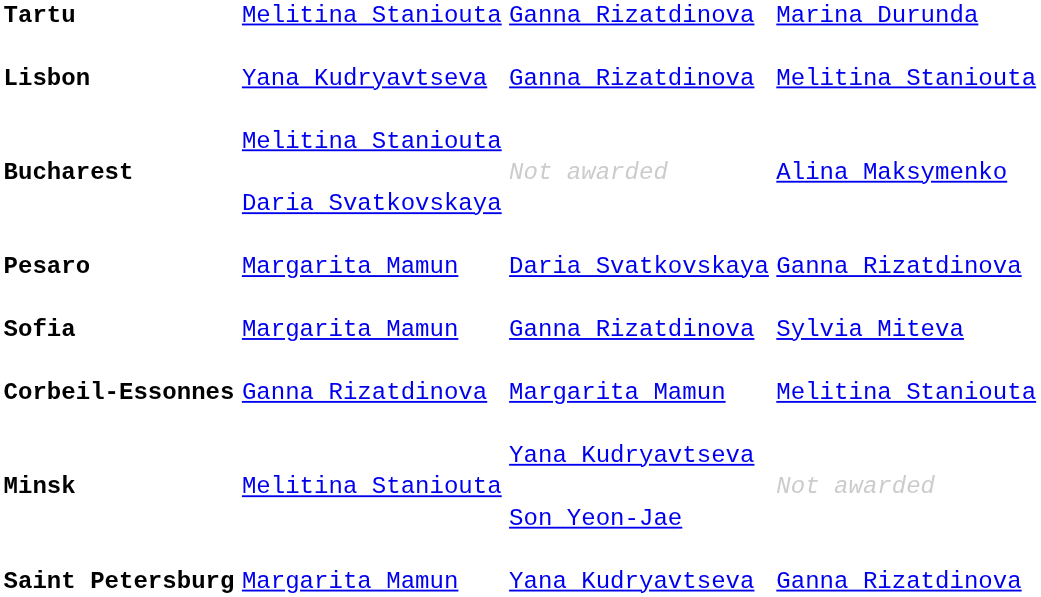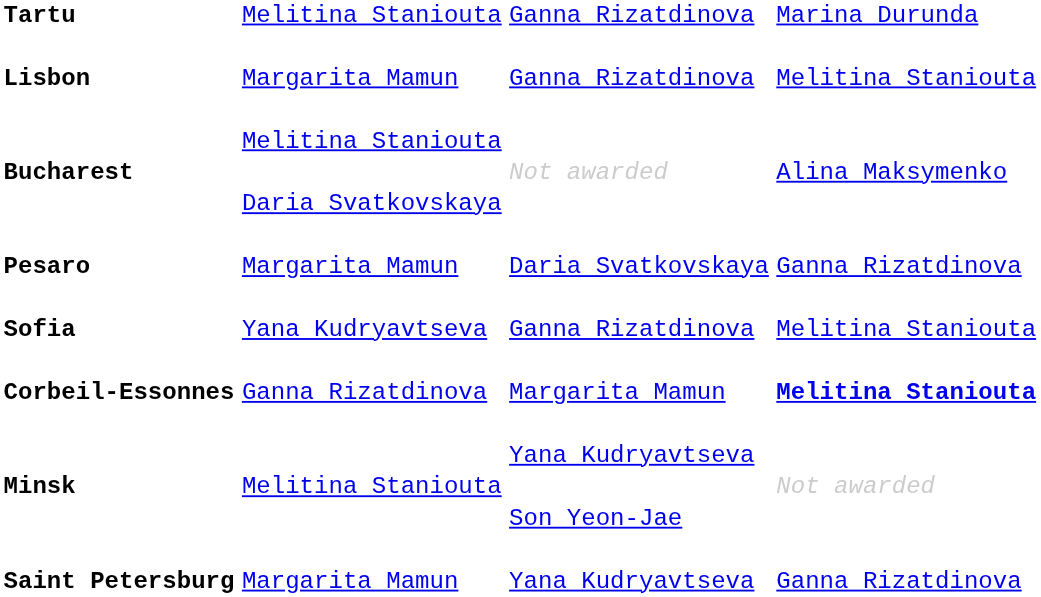Lisbon | column 2: Yana Kudryavtseva -> Margarita Mamun
Sofia | column 2: Margarita Mamun -> Yana Kudryavtseva
Sofia | column 4: Sylvia Miteva -> Melitina Staniouta
Corbeil-Essonnes | column 4: normal -> bold
